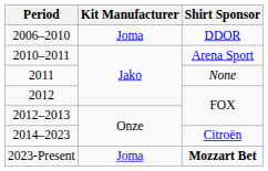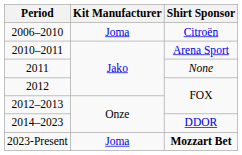2006–2010 | Shirt Sponsor: DDOR -> Citroën
2014–2023 | Shirt Sponsor: Citroën -> DDOR
